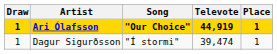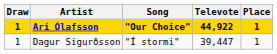Ari Ólafsson | Televote: 44,919 -> 44,922
Dagur Sigurðsson | Televote: 39,474 -> 39,447
